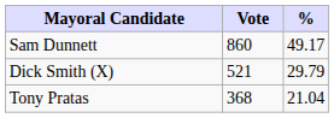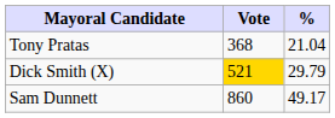rows swapped: Sam Dunnett <-> Tony Pratas
Dick Smith (X) | Vote: no background -> gold background
